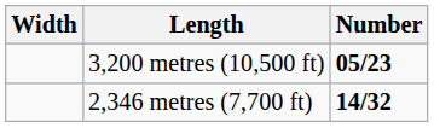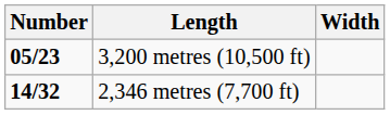columns swapped: Number <-> Width
